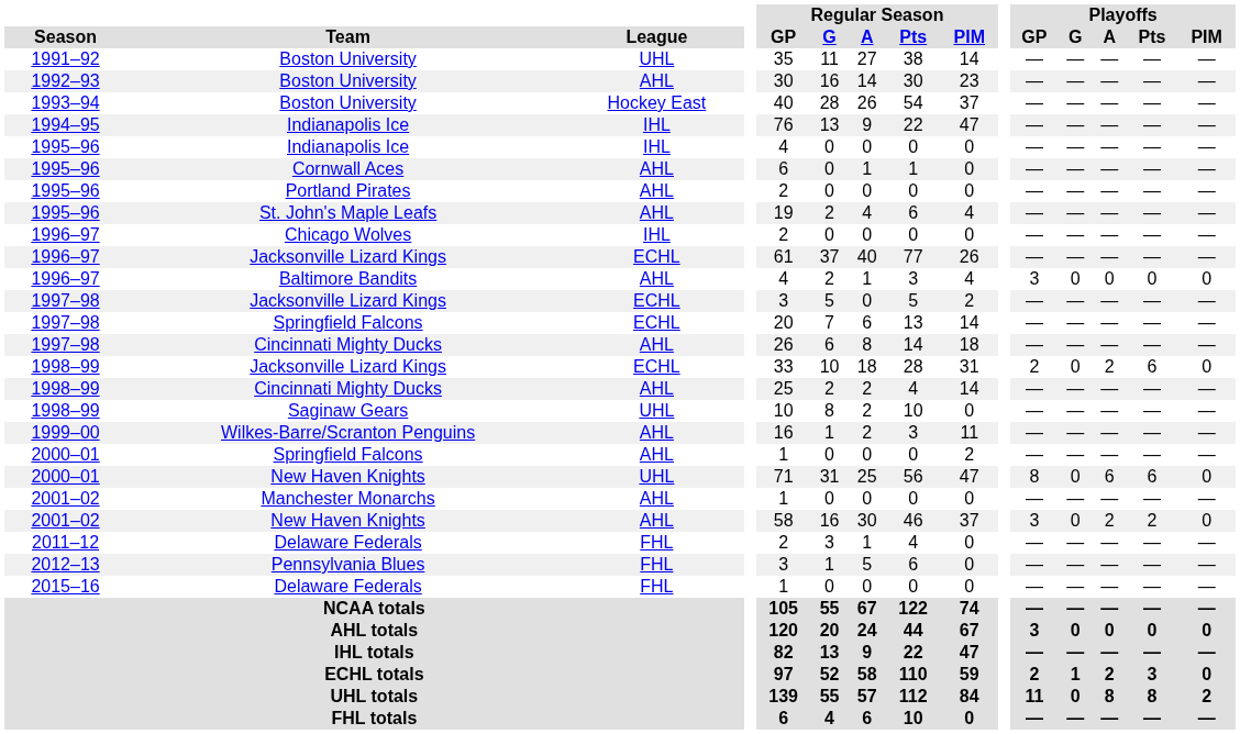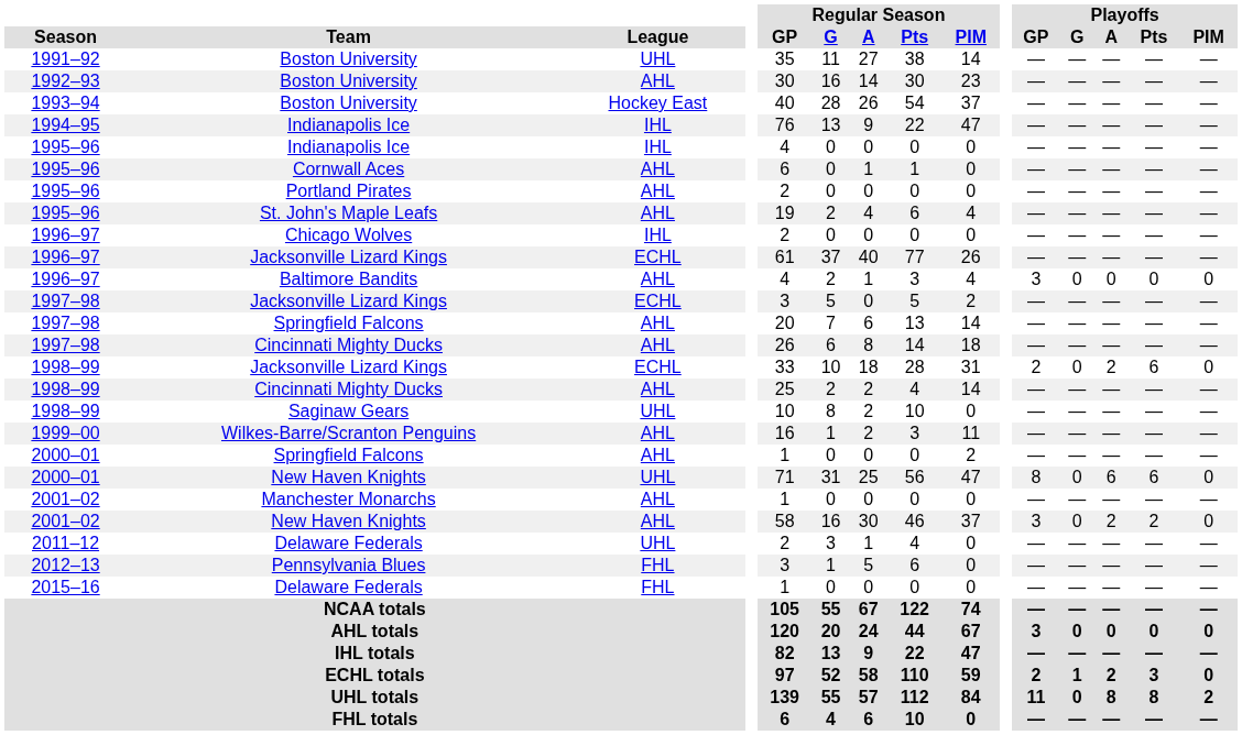1997–98 / Springfield Falcons | League: ECHL -> AHL
2011–12 / Delaware Federals | League: FHL -> UHL
